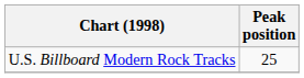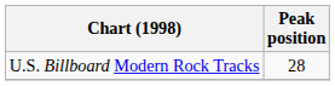U.S. Billboard Modern Rock Tracks | Peak position: 25 -> 28
